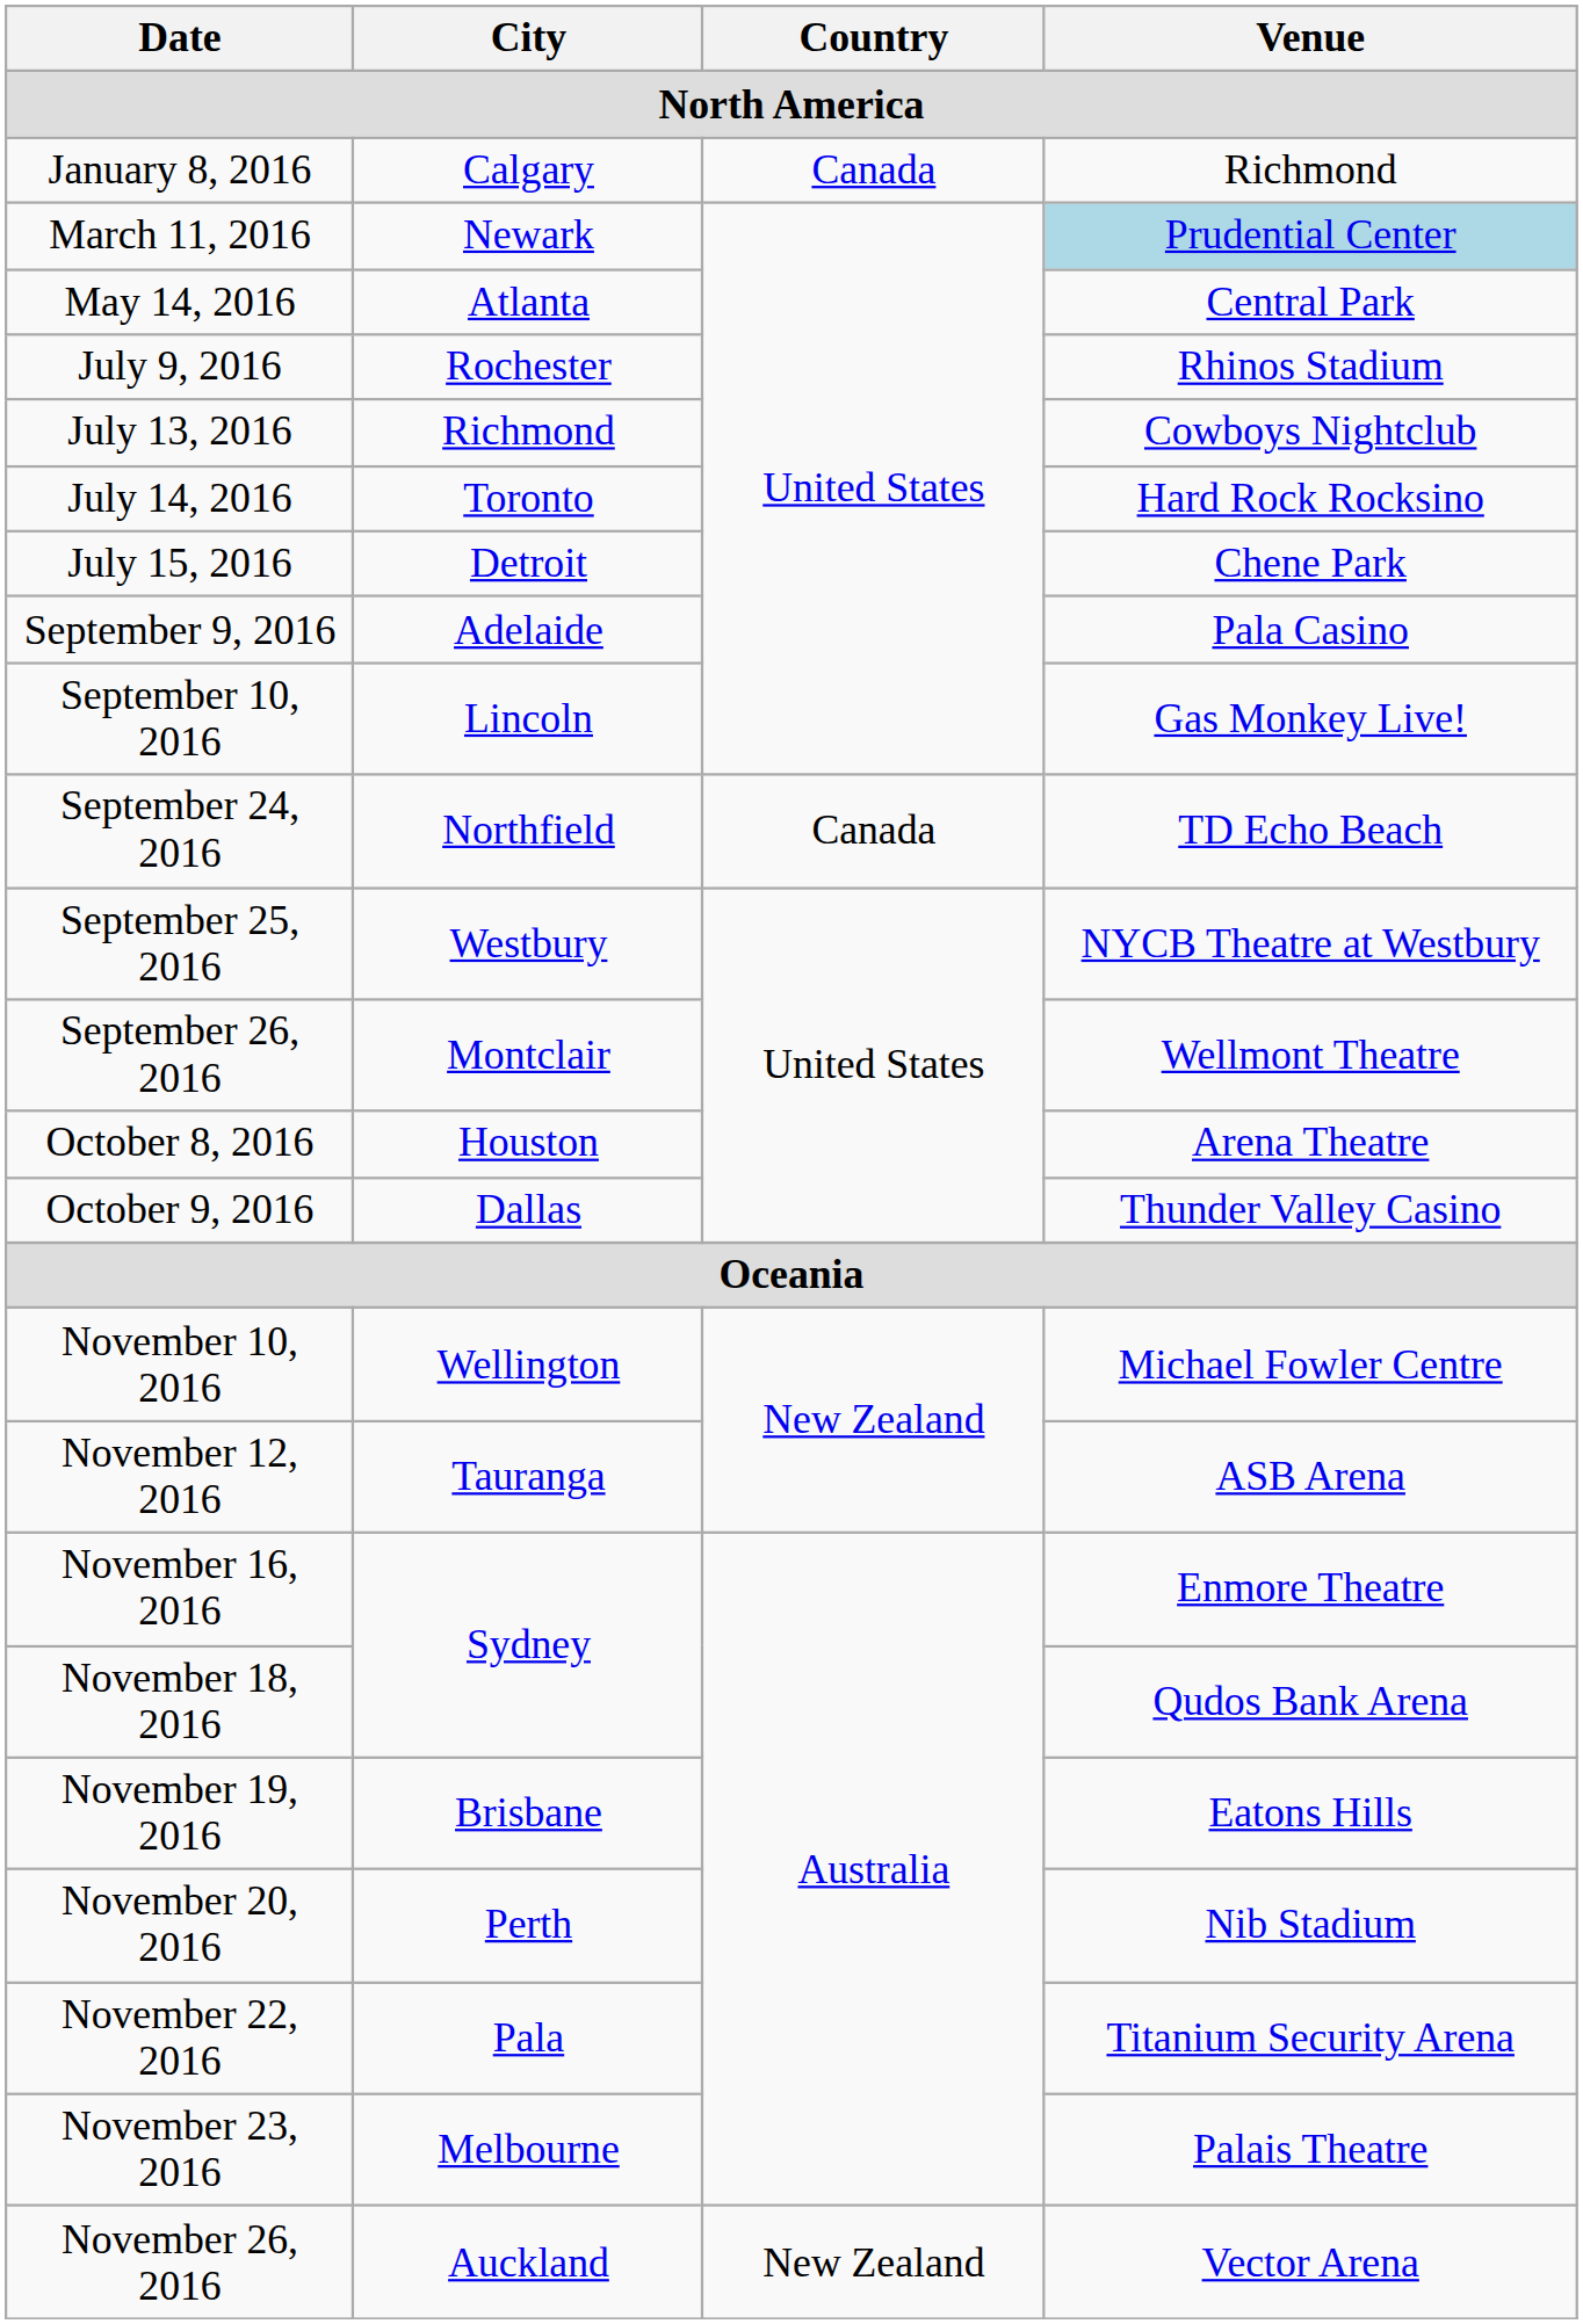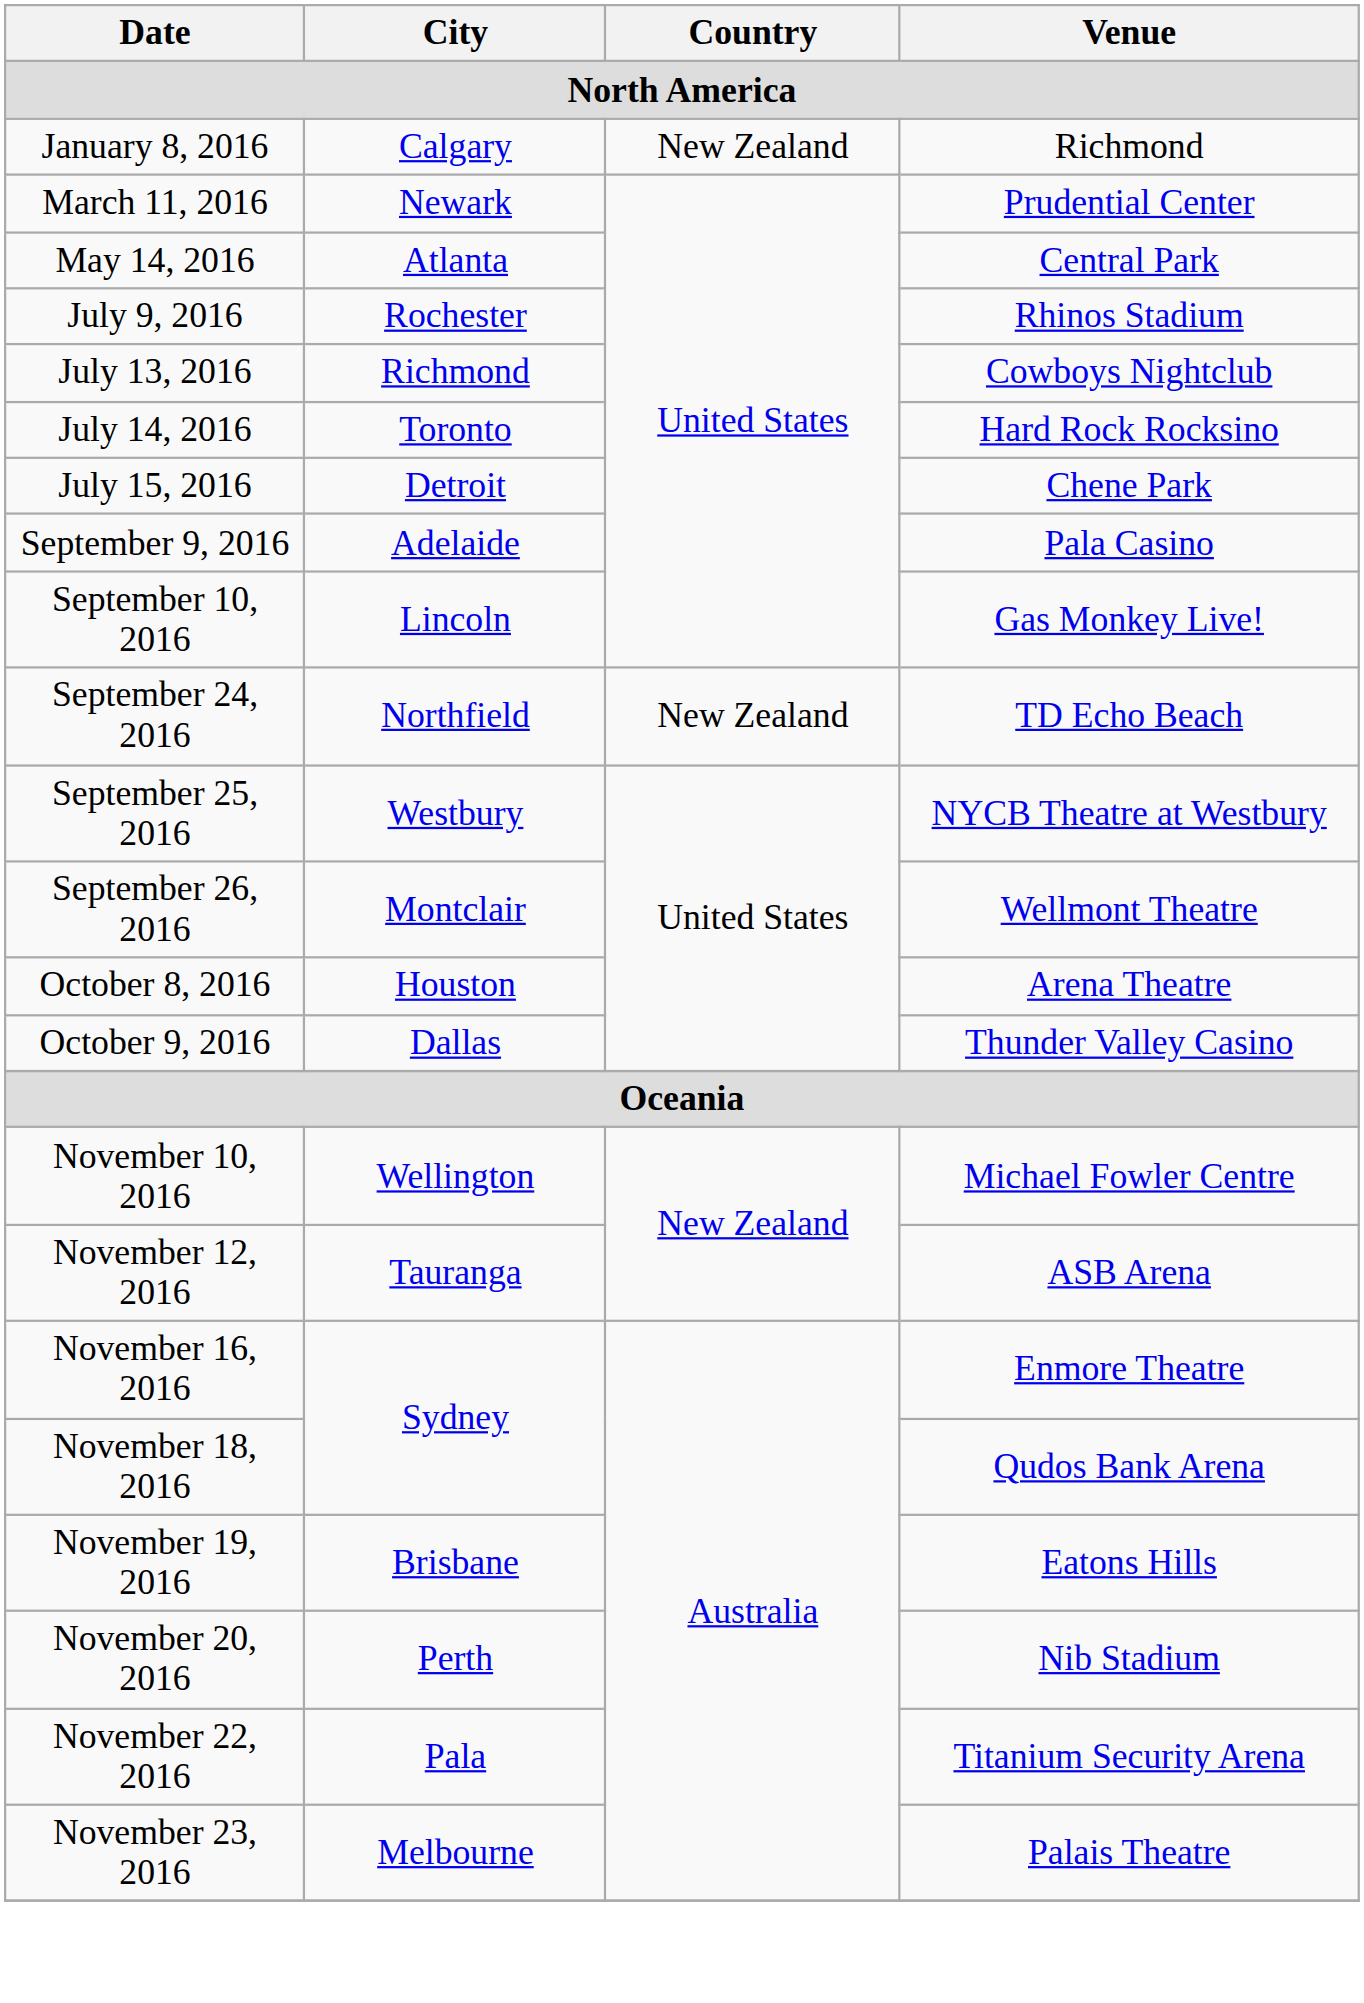January 8, 2016 | Country: Canada -> New Zealand
March 11, 2016 | Venue: lightblue background -> no background
September 24, 2016 | Country: Canada -> New Zealand
- row: November 26, 2016 | Auckland | New Zealand | Vector Arena
